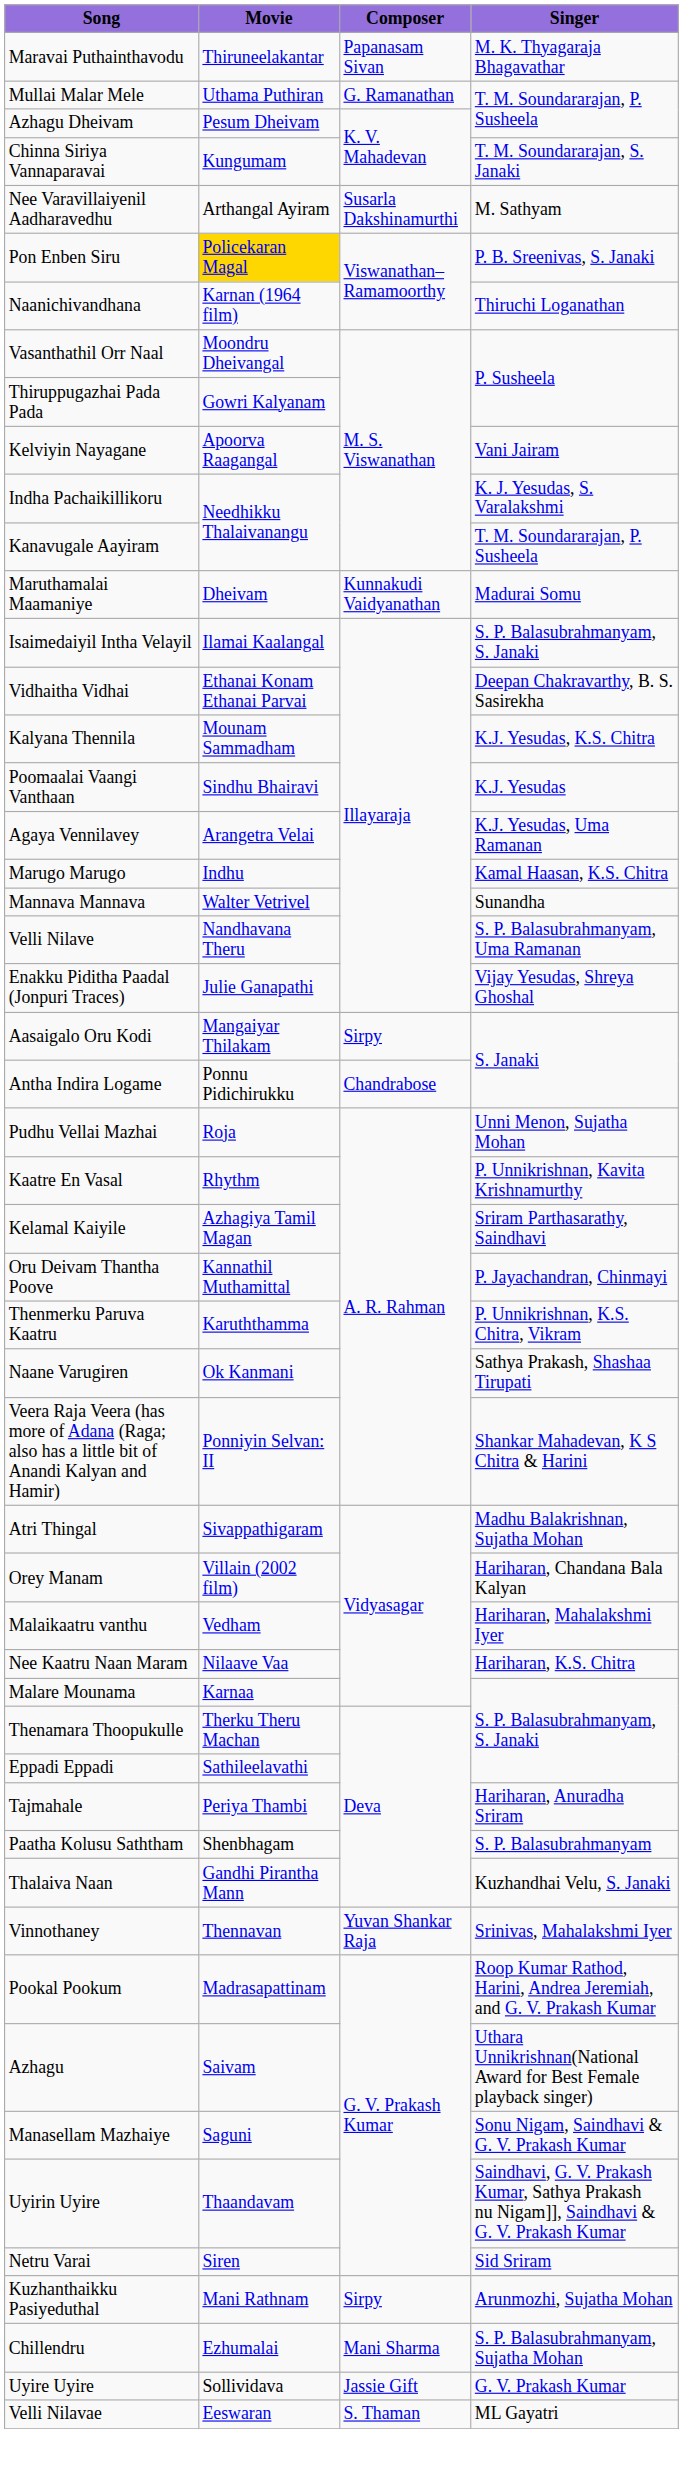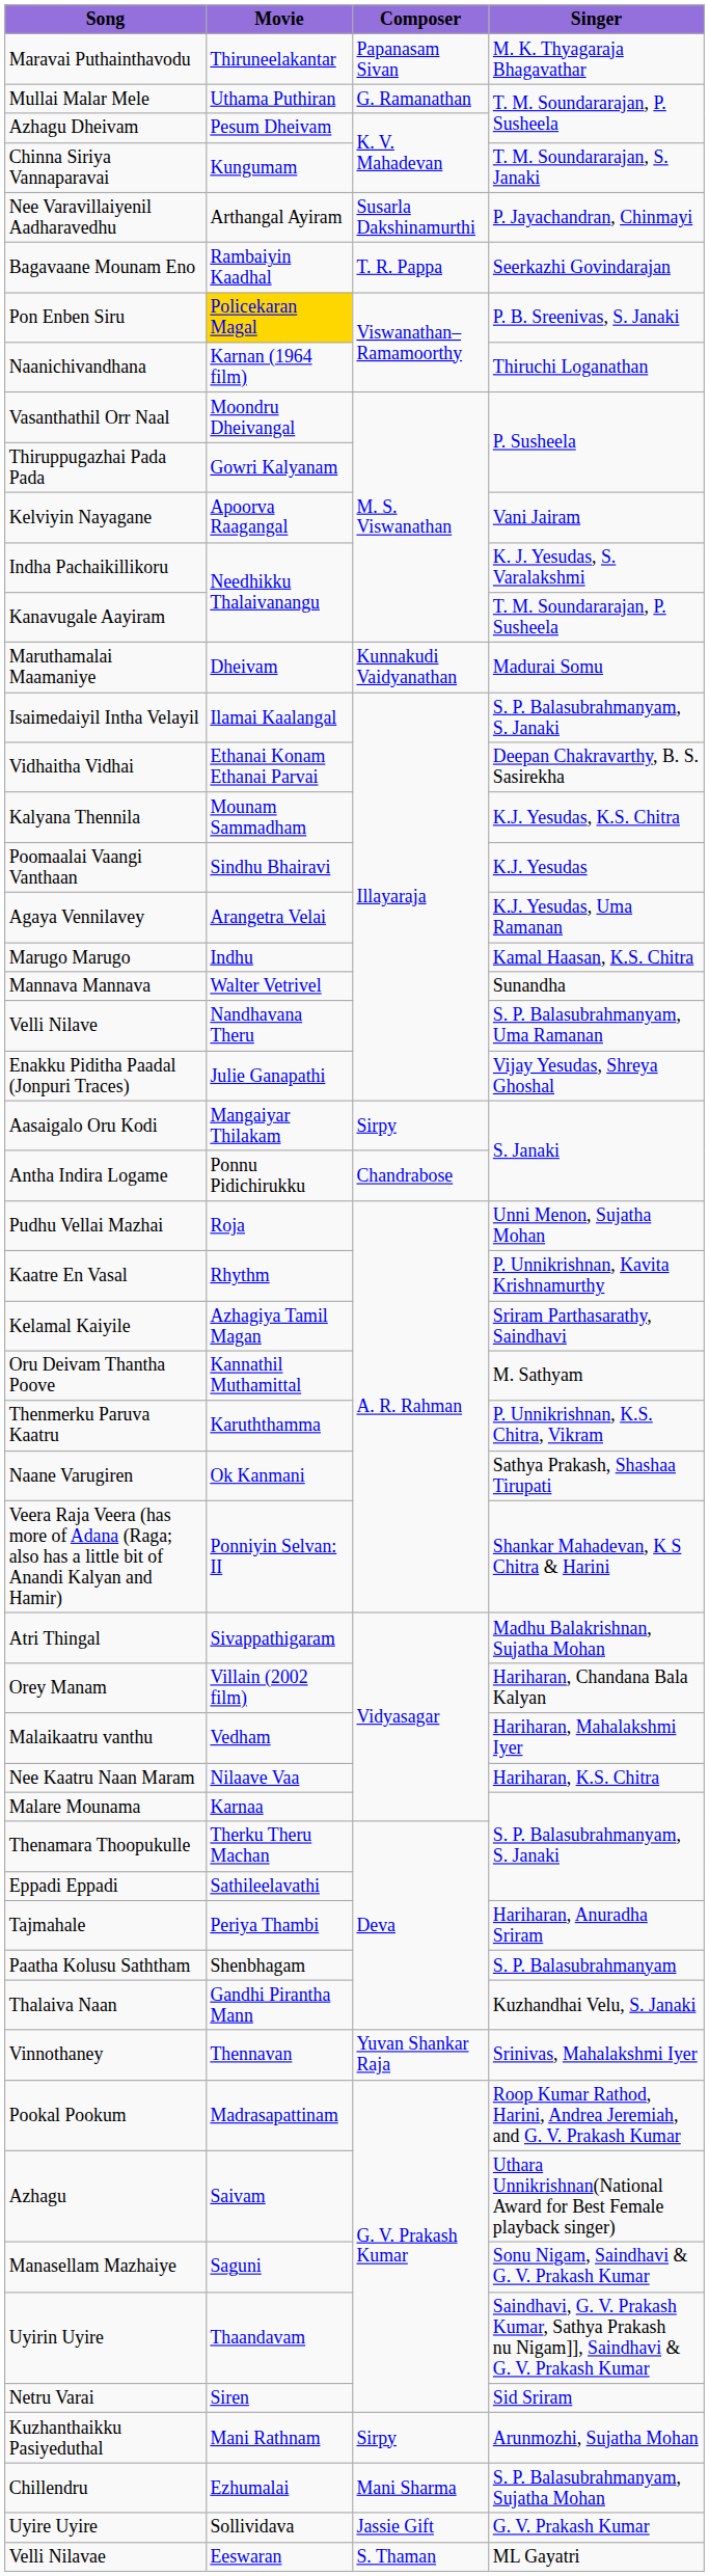Nee Varavillaiyenil Aadharavedhu | Singer: M. Sathyam -> P. Jayachandran, Chinmayi
+ row: Bagavaane Mounam Eno | Rambaiyin Kaadhal | T. R. Pappa | Seerkazhi Govindarajan
Oru Deivam Thantha Poove | Singer: P. Jayachandran, Chinmayi -> M. Sathyam
